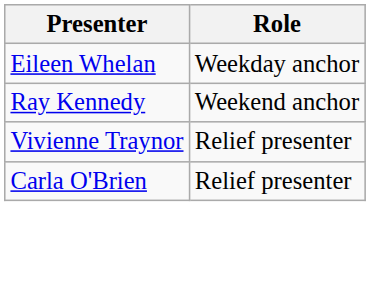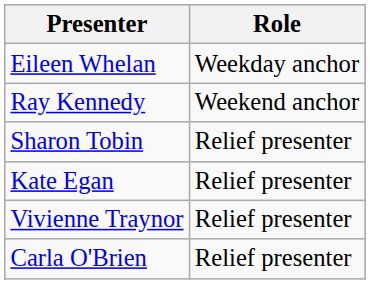+ row: Sharon Tobin | Relief presenter
+ row: Kate Egan | Relief presenter
